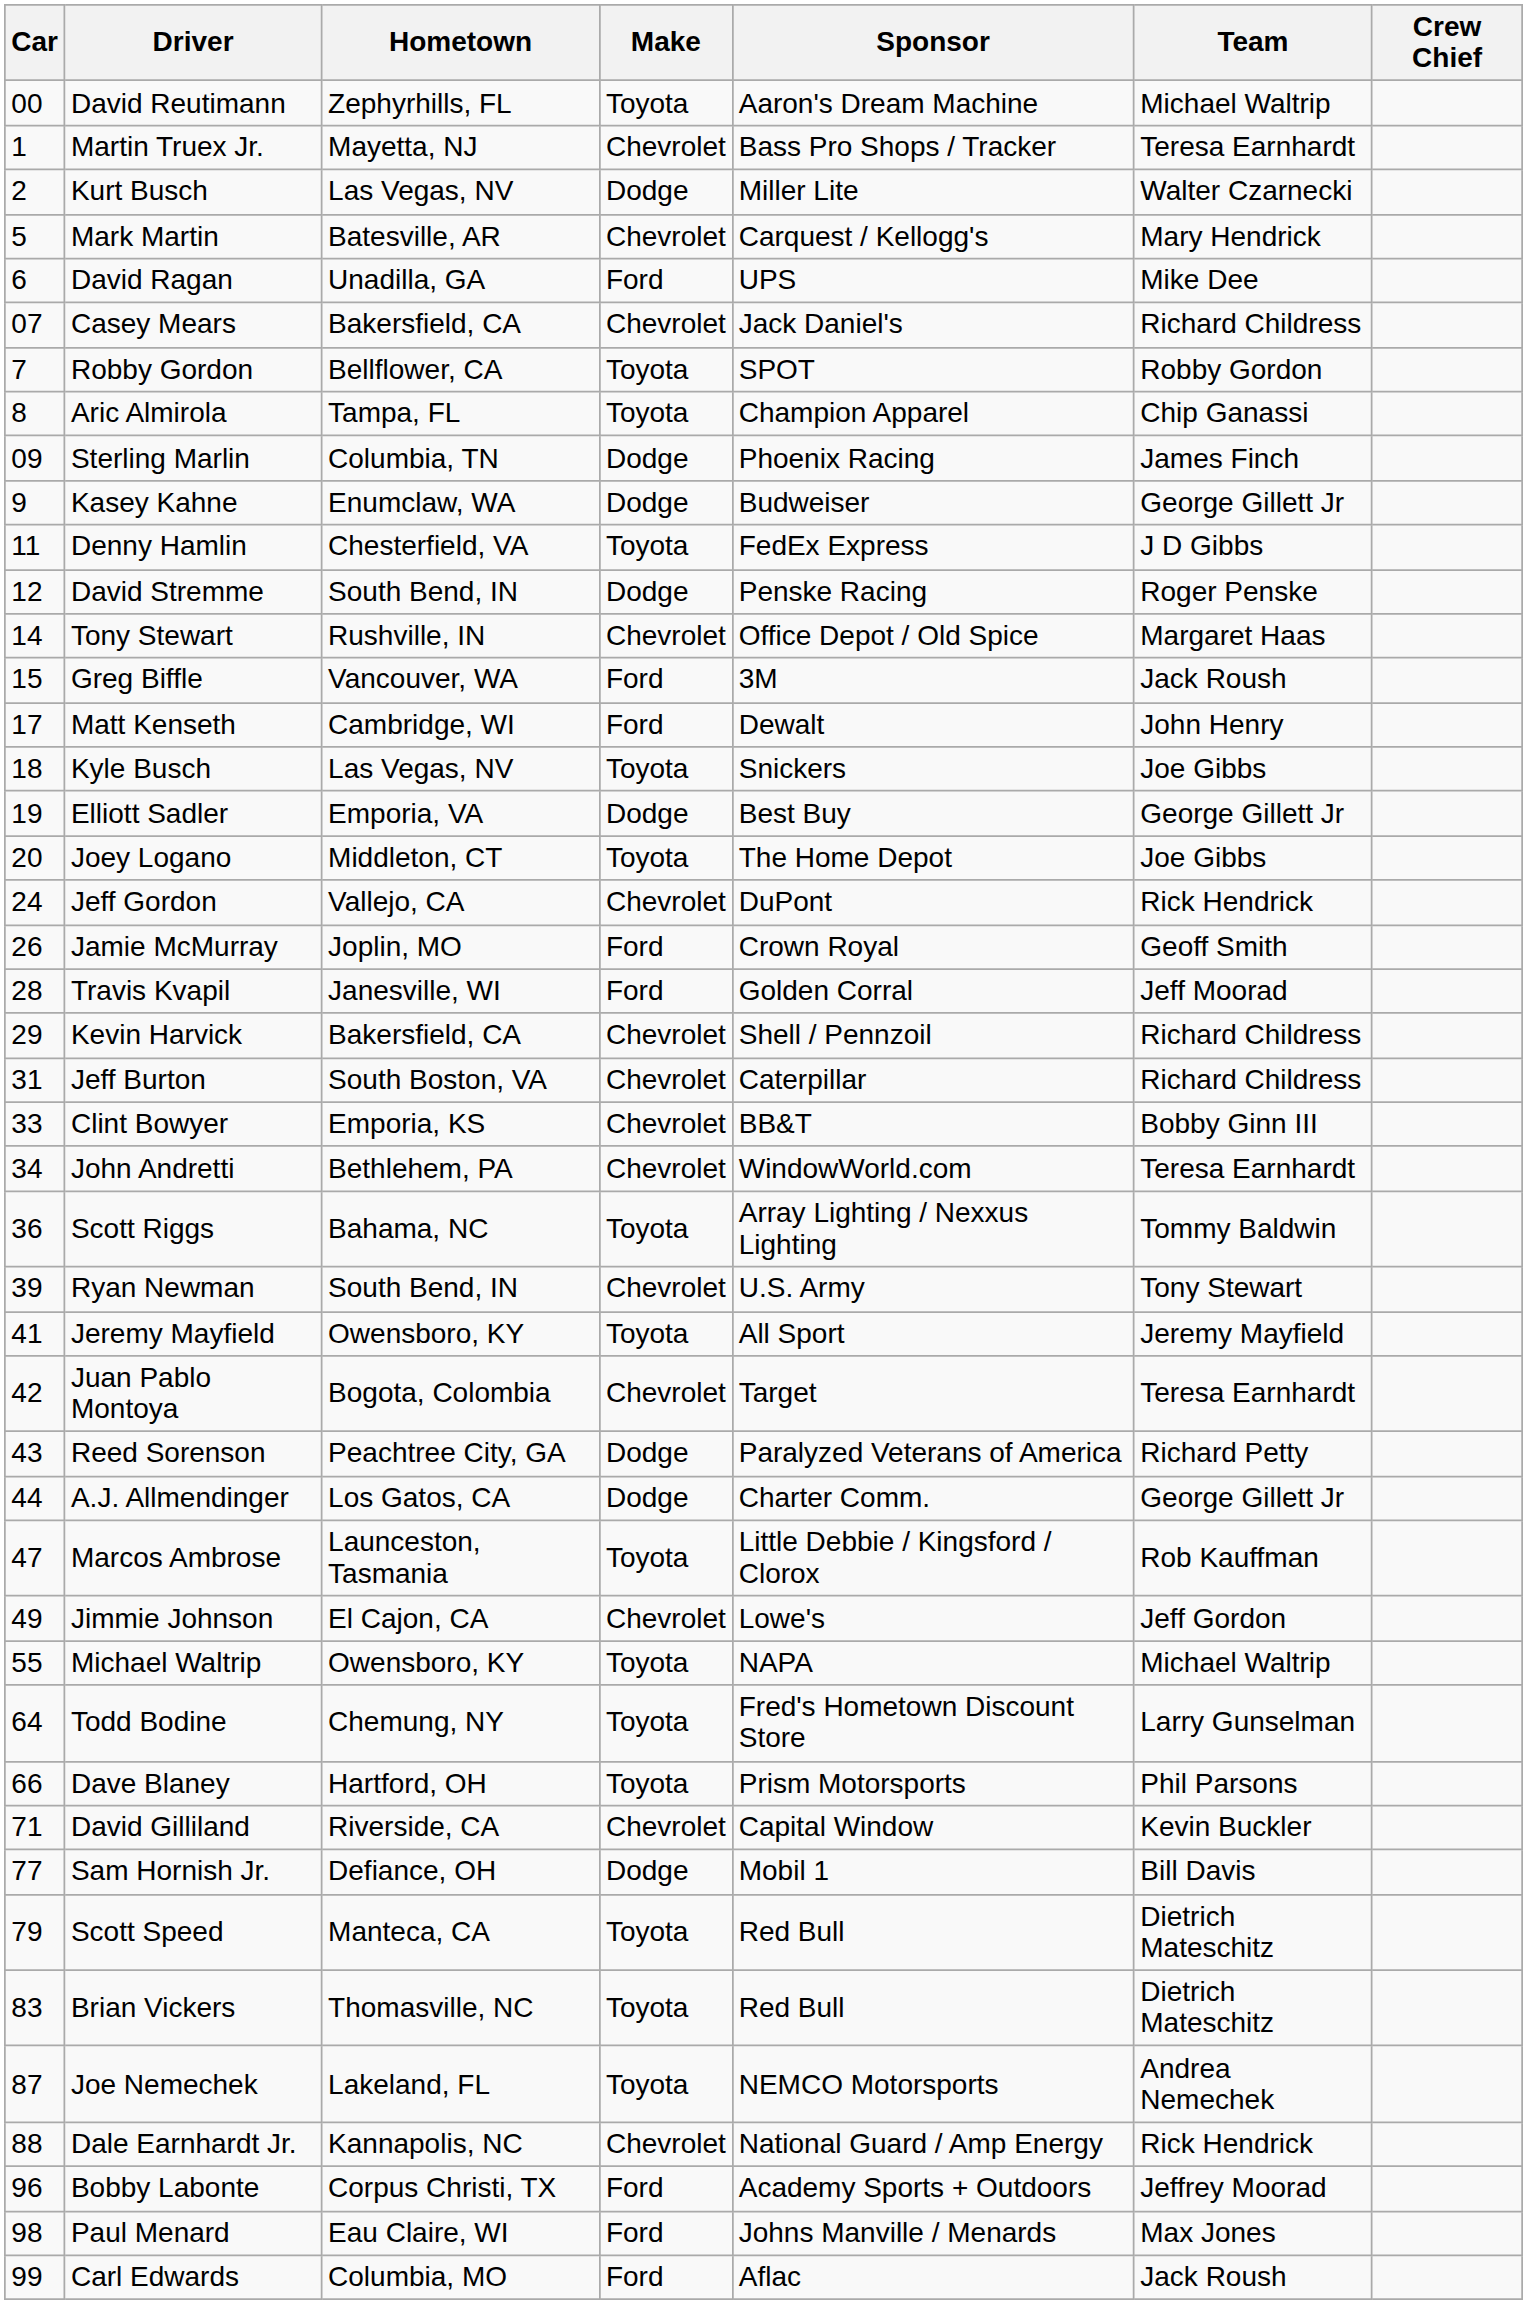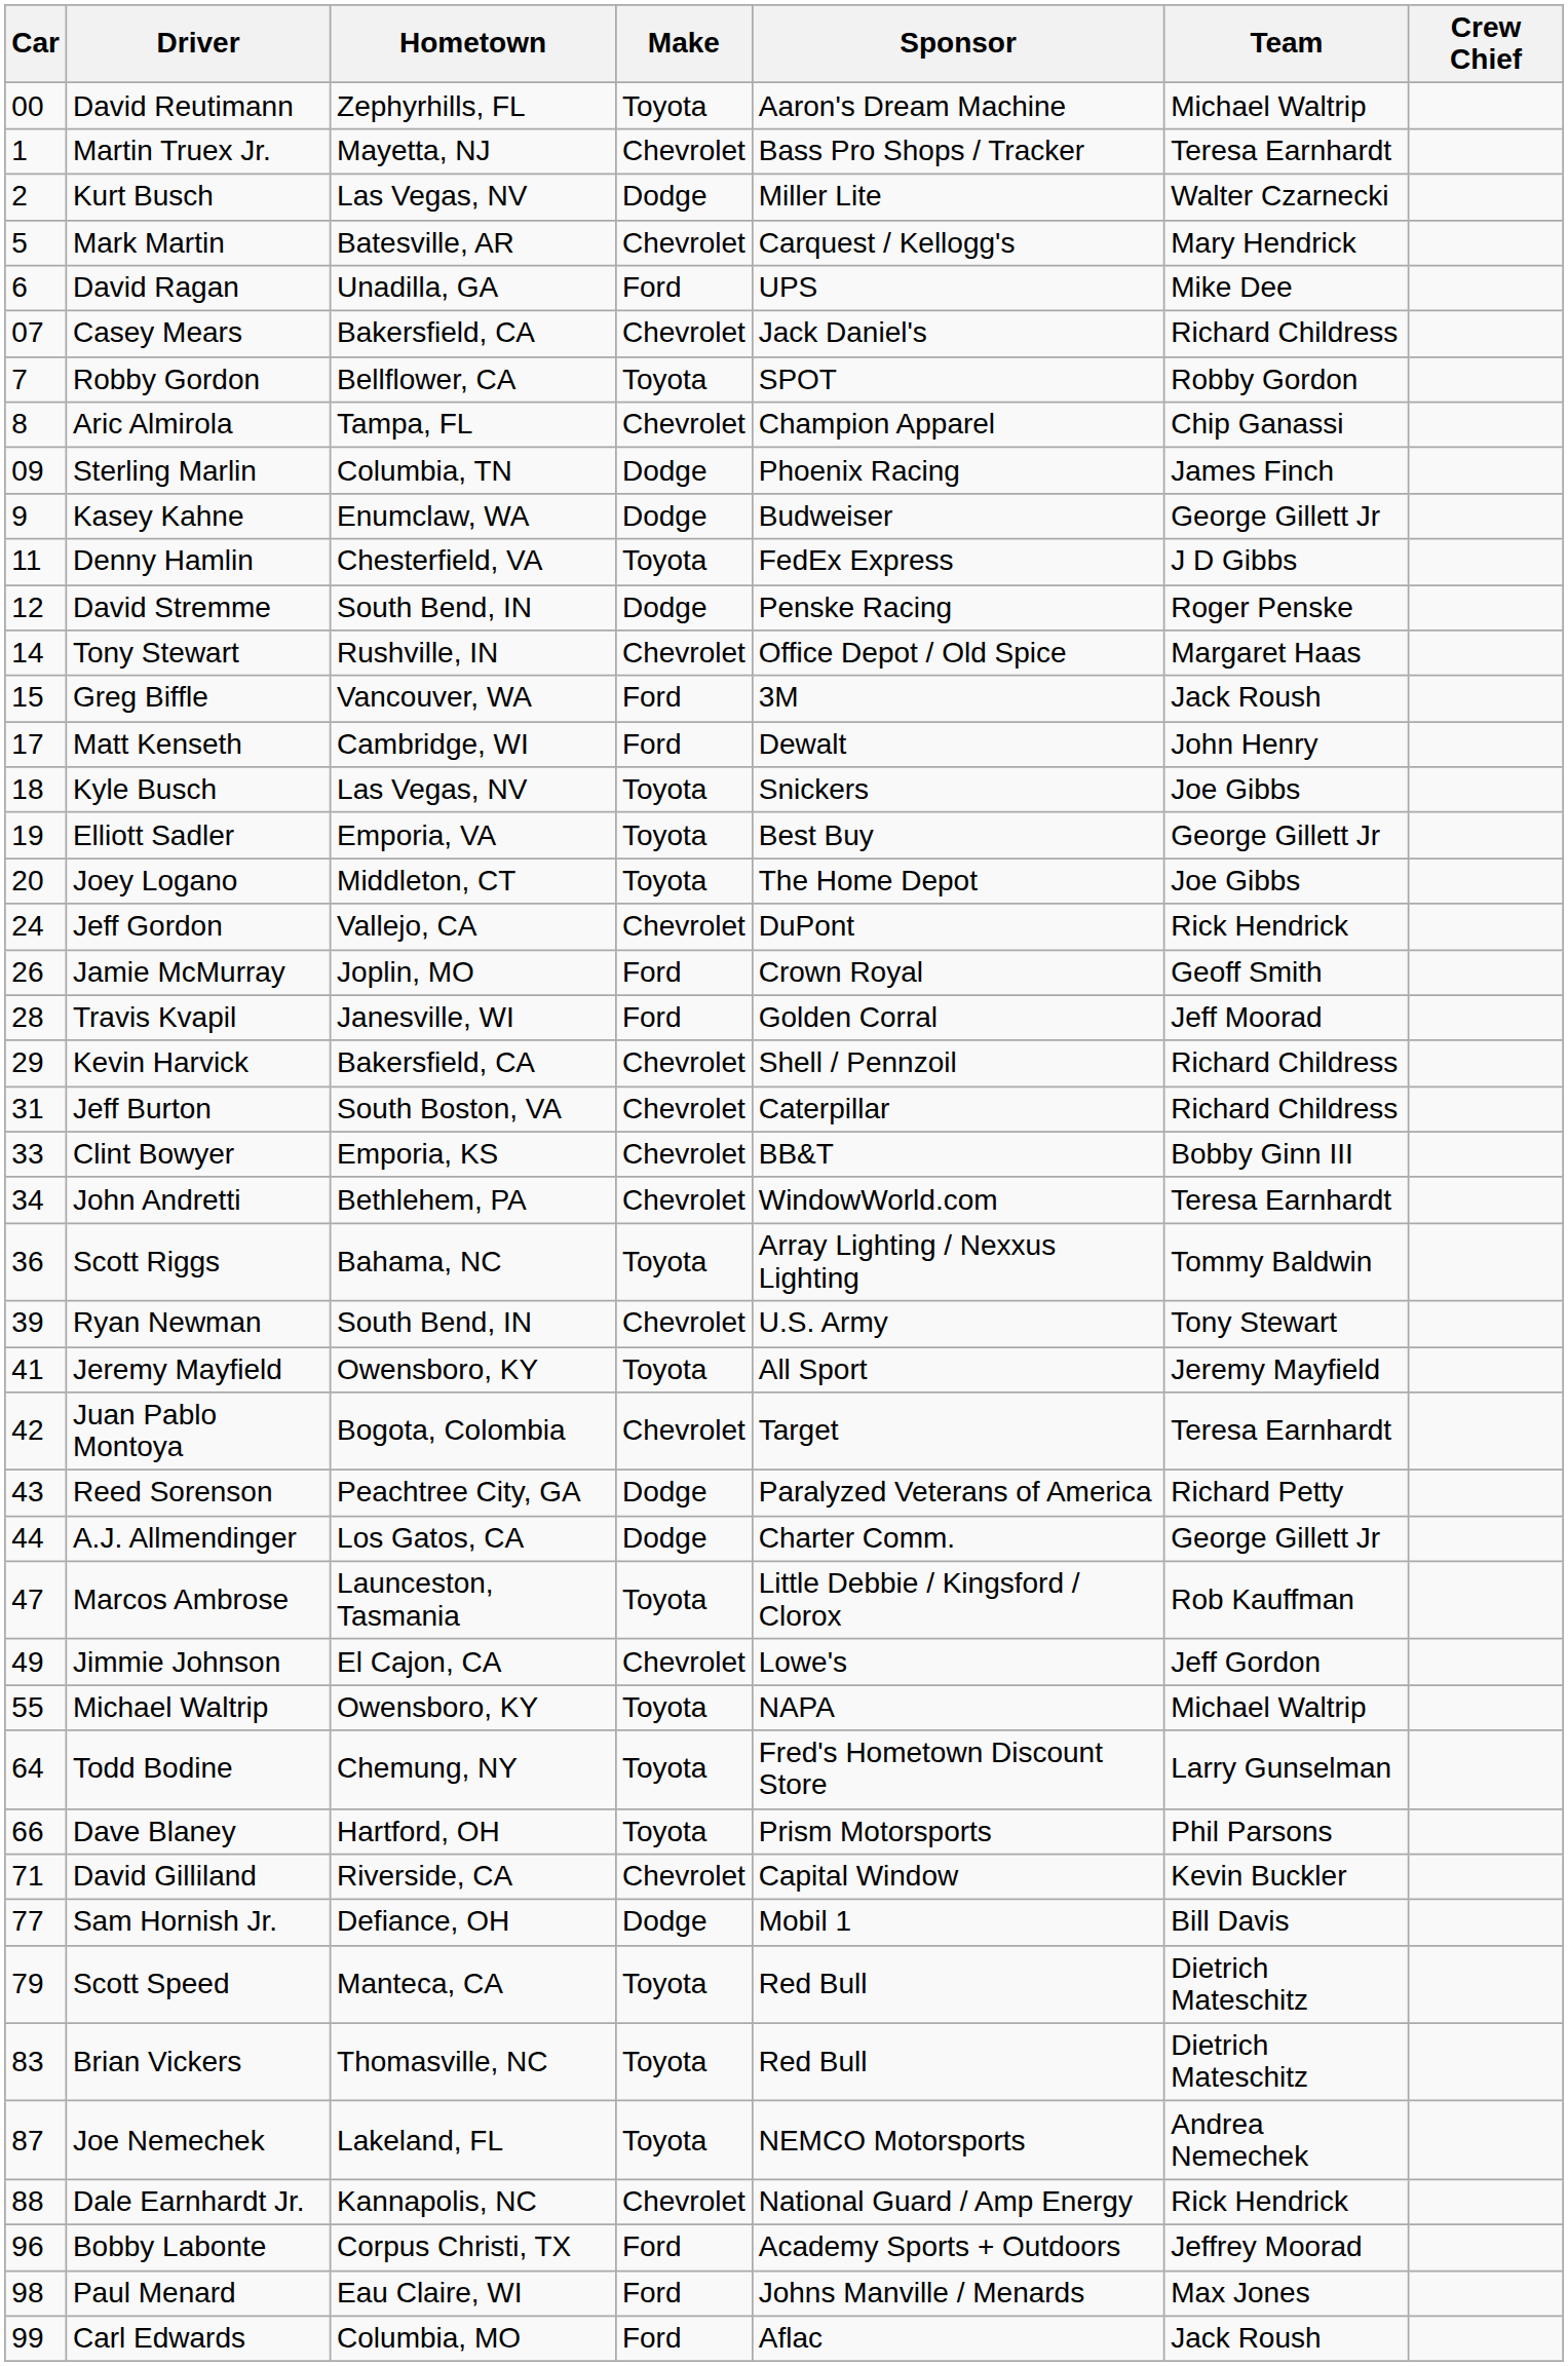Aric Almirola | Make: Toyota -> Chevrolet
Elliott Sadler | Make: Dodge -> Toyota
